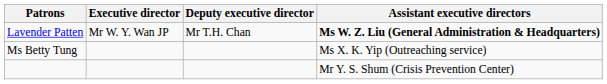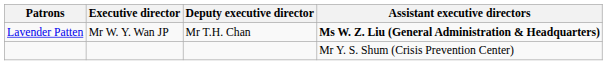- row: Ms Betty Tung | Ms X. K. Yip (Outreaching service)
